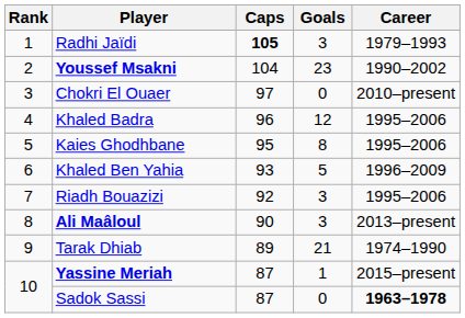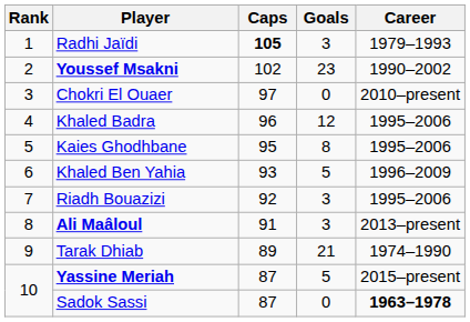Youssef Msakni | Caps: 104 -> 102
Ali Maâloul | Caps: 90 -> 91
Yassine Meriah | Goals: 1 -> 5
